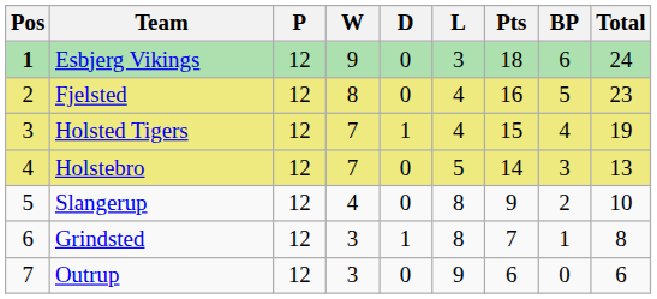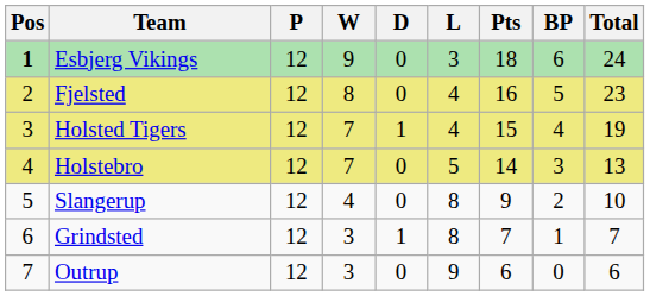Grindsted | Total: 8 -> 7
